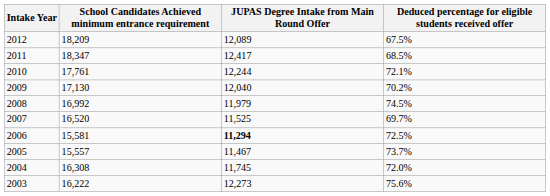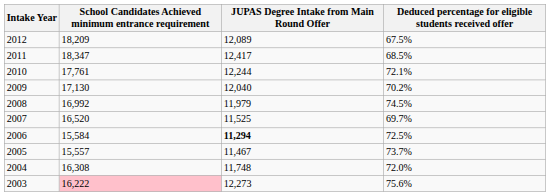2006 | School Candidates Achieved minimum entrance requirement: 15,581 -> 15,584
2004 | JUPAS Degree Intake from Main Round Offer: 11,745 -> 11,748
2003 | School Candidates Achieved minimum entrance requirement: no background -> pink background
